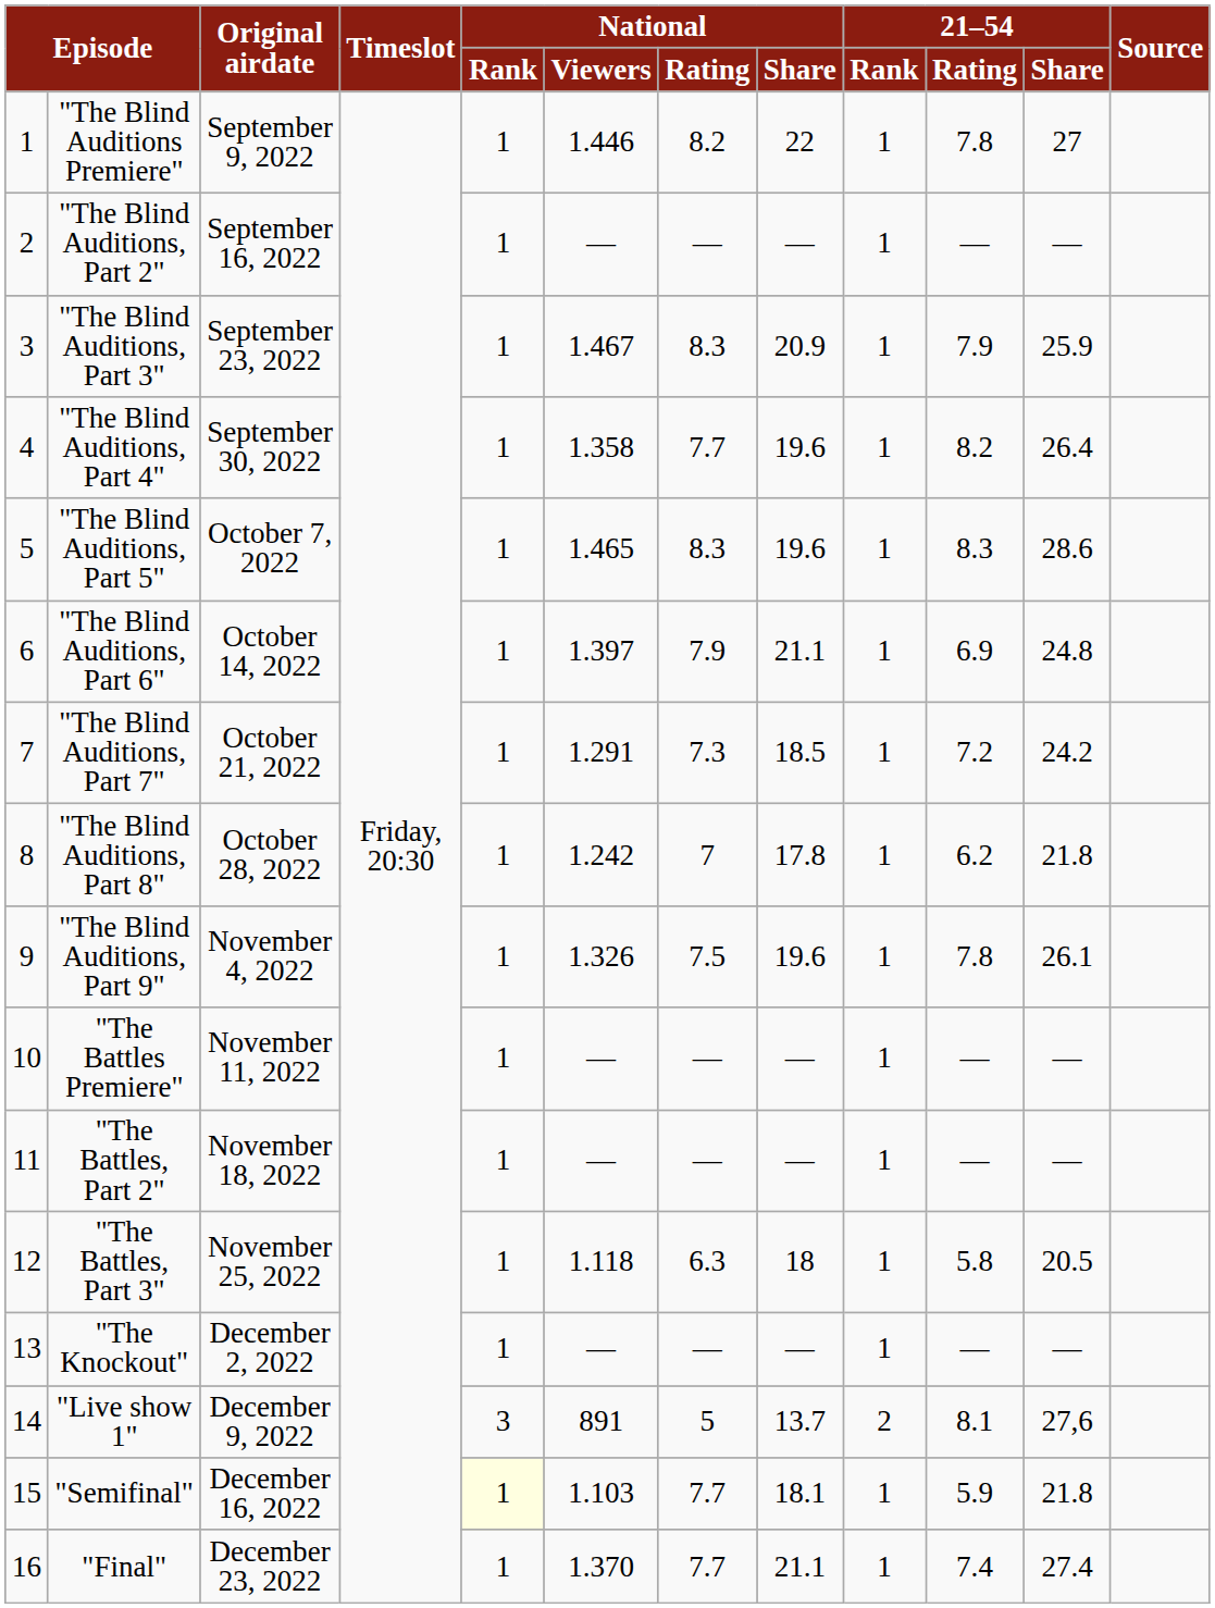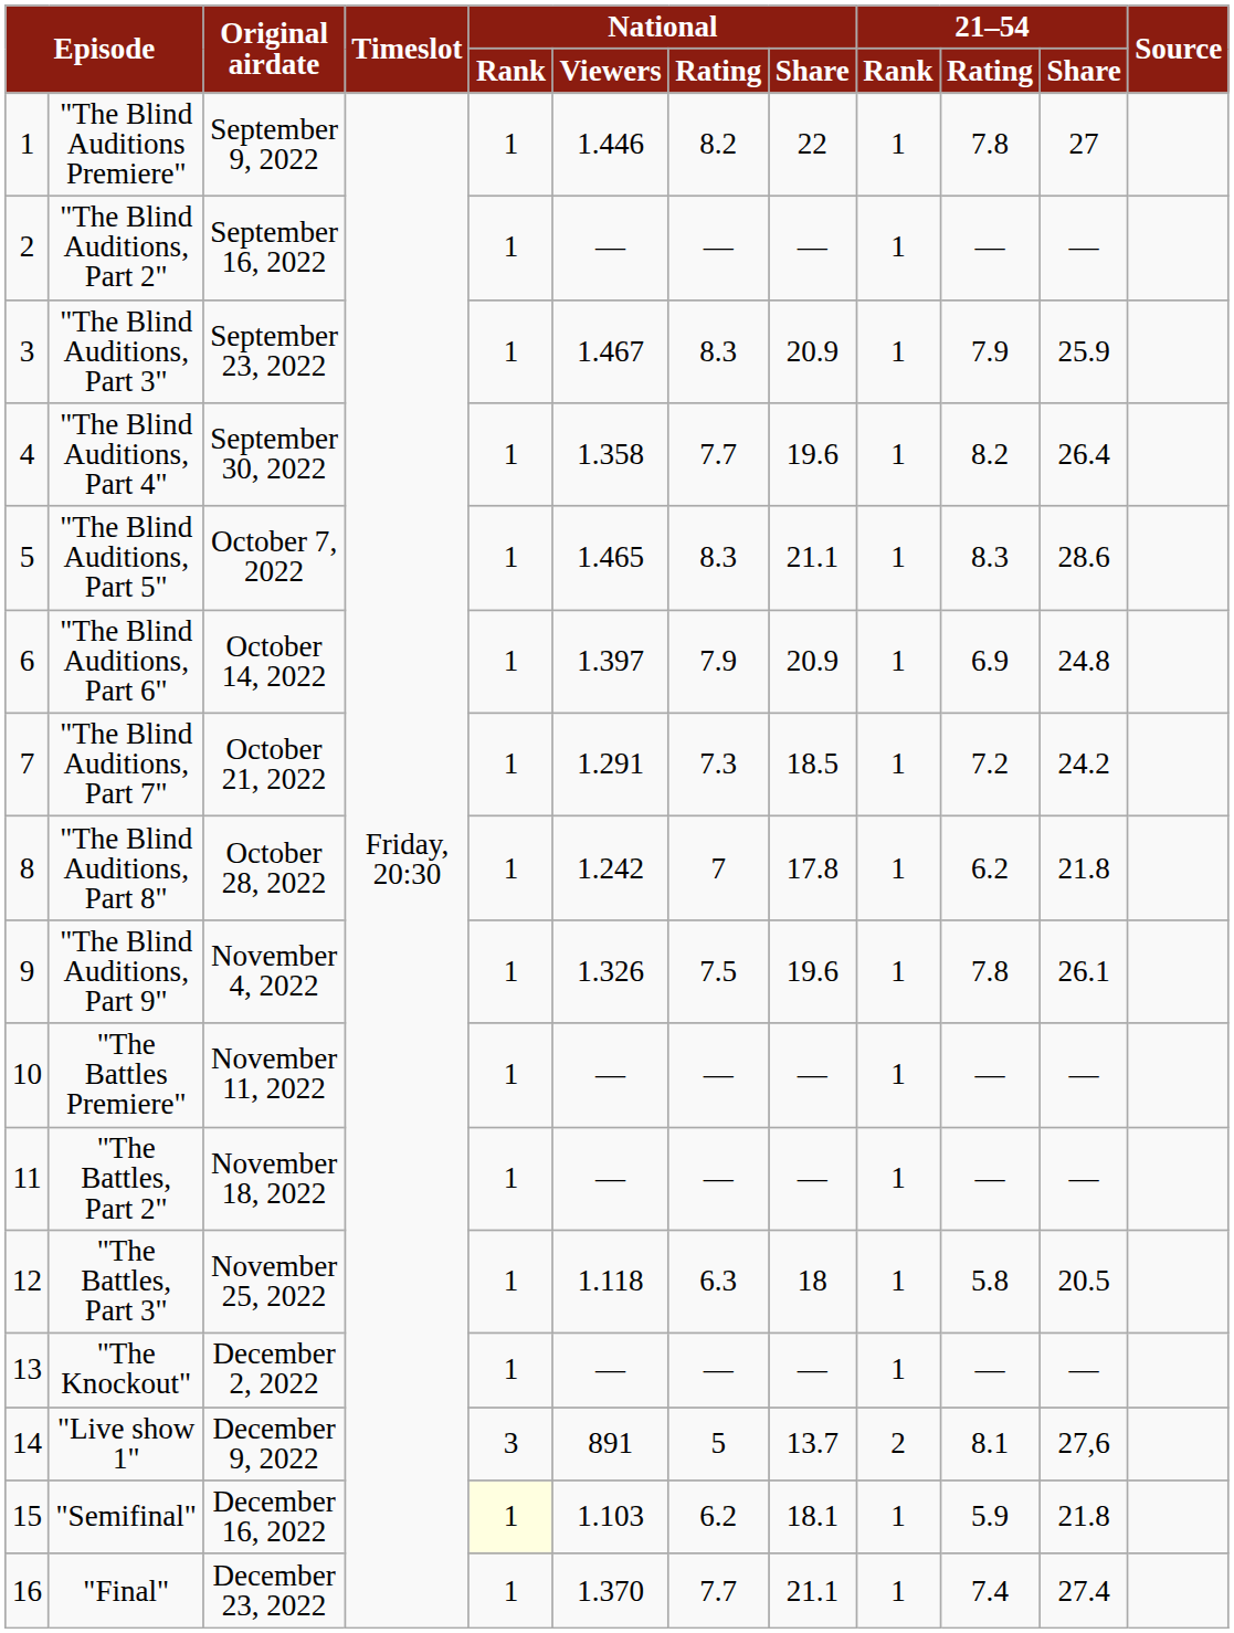"The Blind Auditions, Part 5" | National / Share: 19.6 -> 21.1
"The Blind Auditions, Part 6" | National / Share: 21.1 -> 20.9
"Semifinal" | National / Rating: 7.7 -> 6.2
